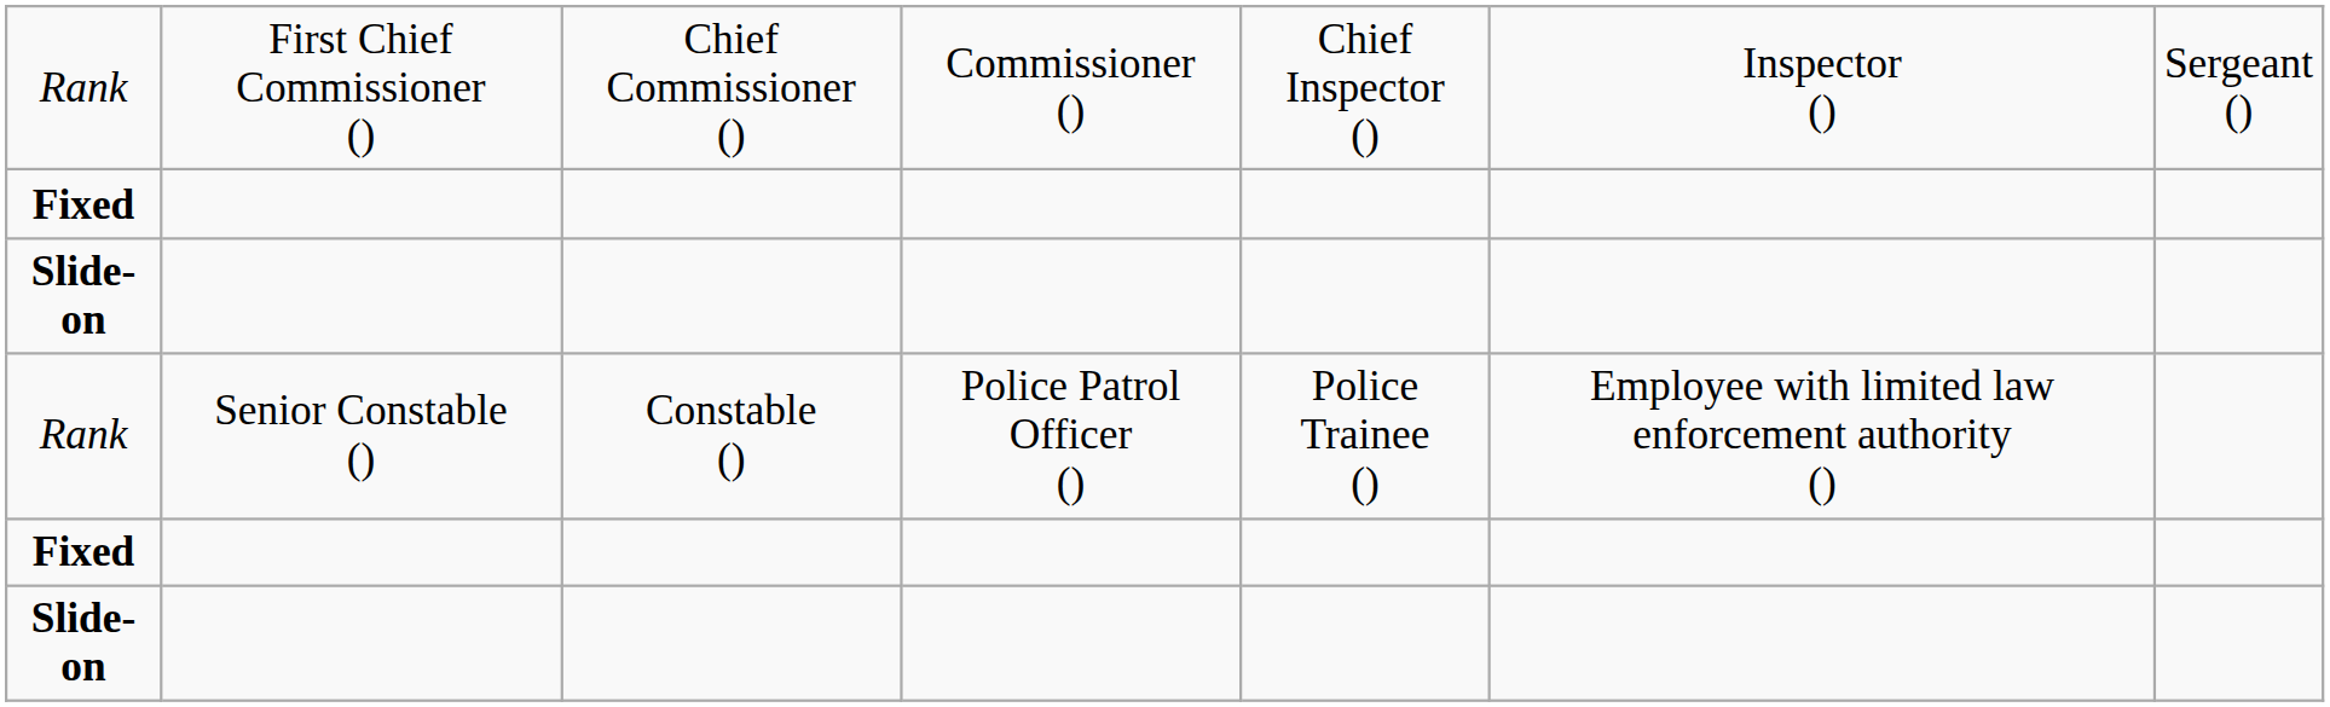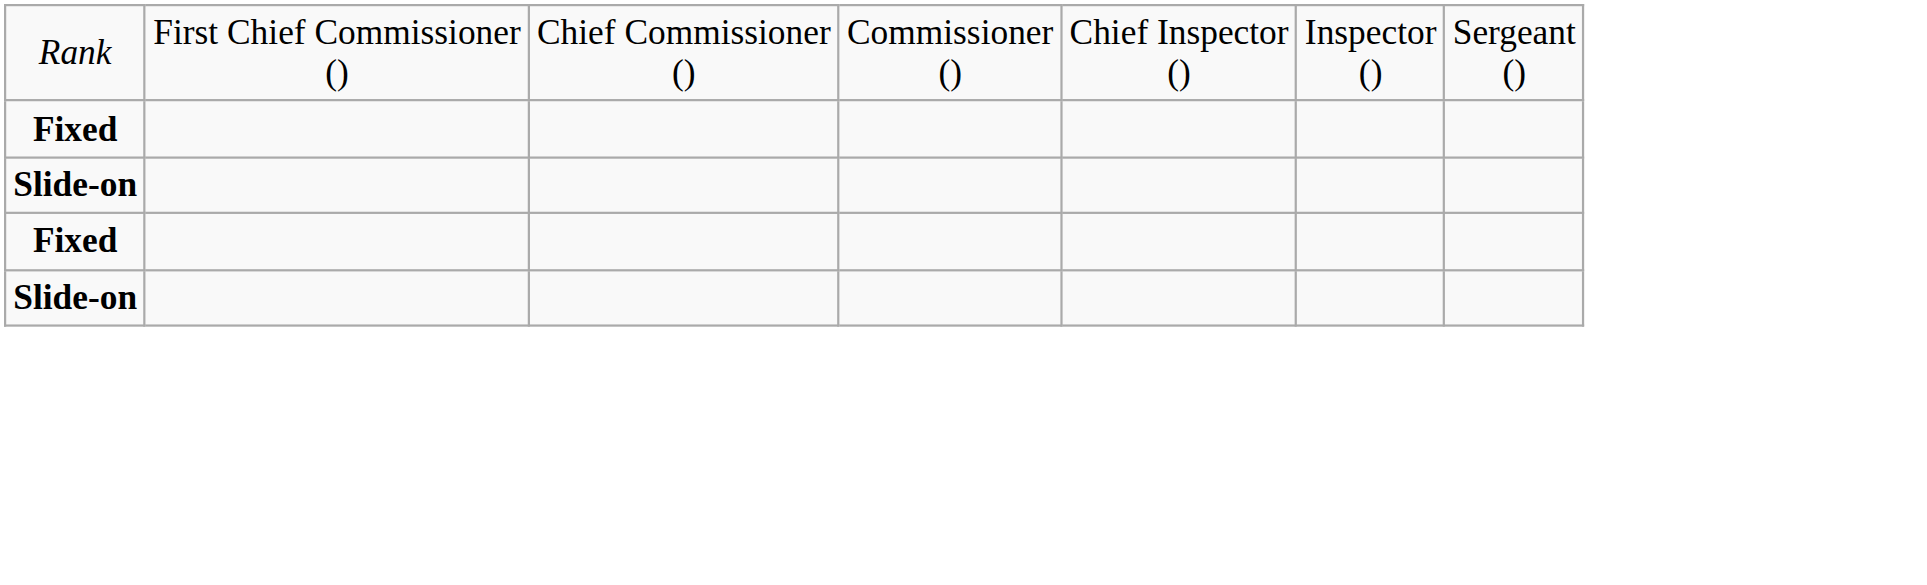- row: Rank | Senior Constable () | Constable () | Police Patrol Officer () | Police Trainee () | Employee with limited law enforcement authority ()
